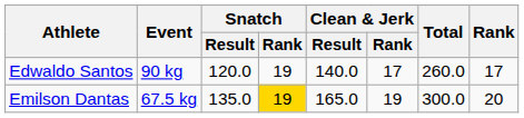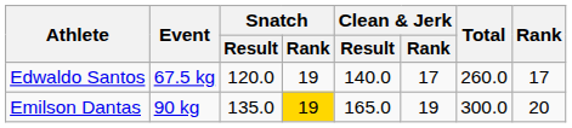Edwaldo Santos | Event: 90 kg -> 67.5 kg
Emilson Dantas | Event: 67.5 kg -> 90 kg
